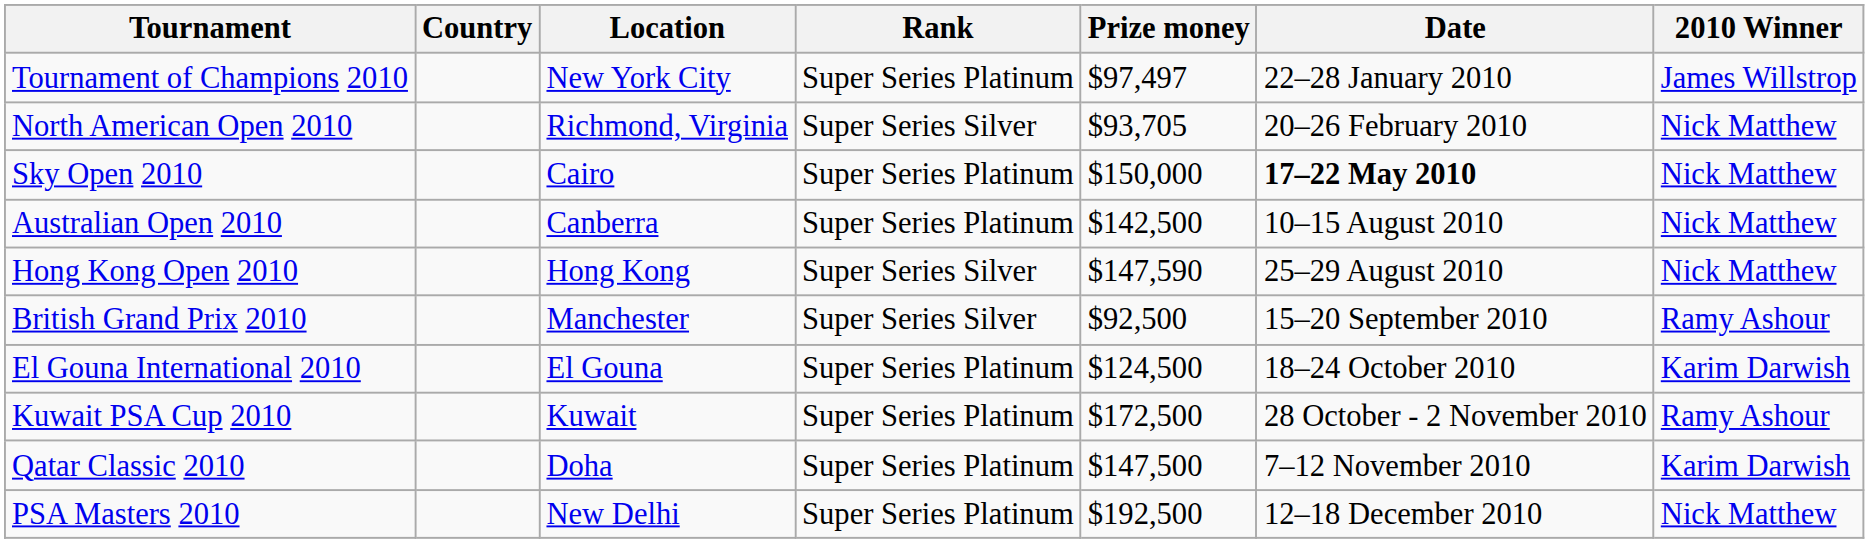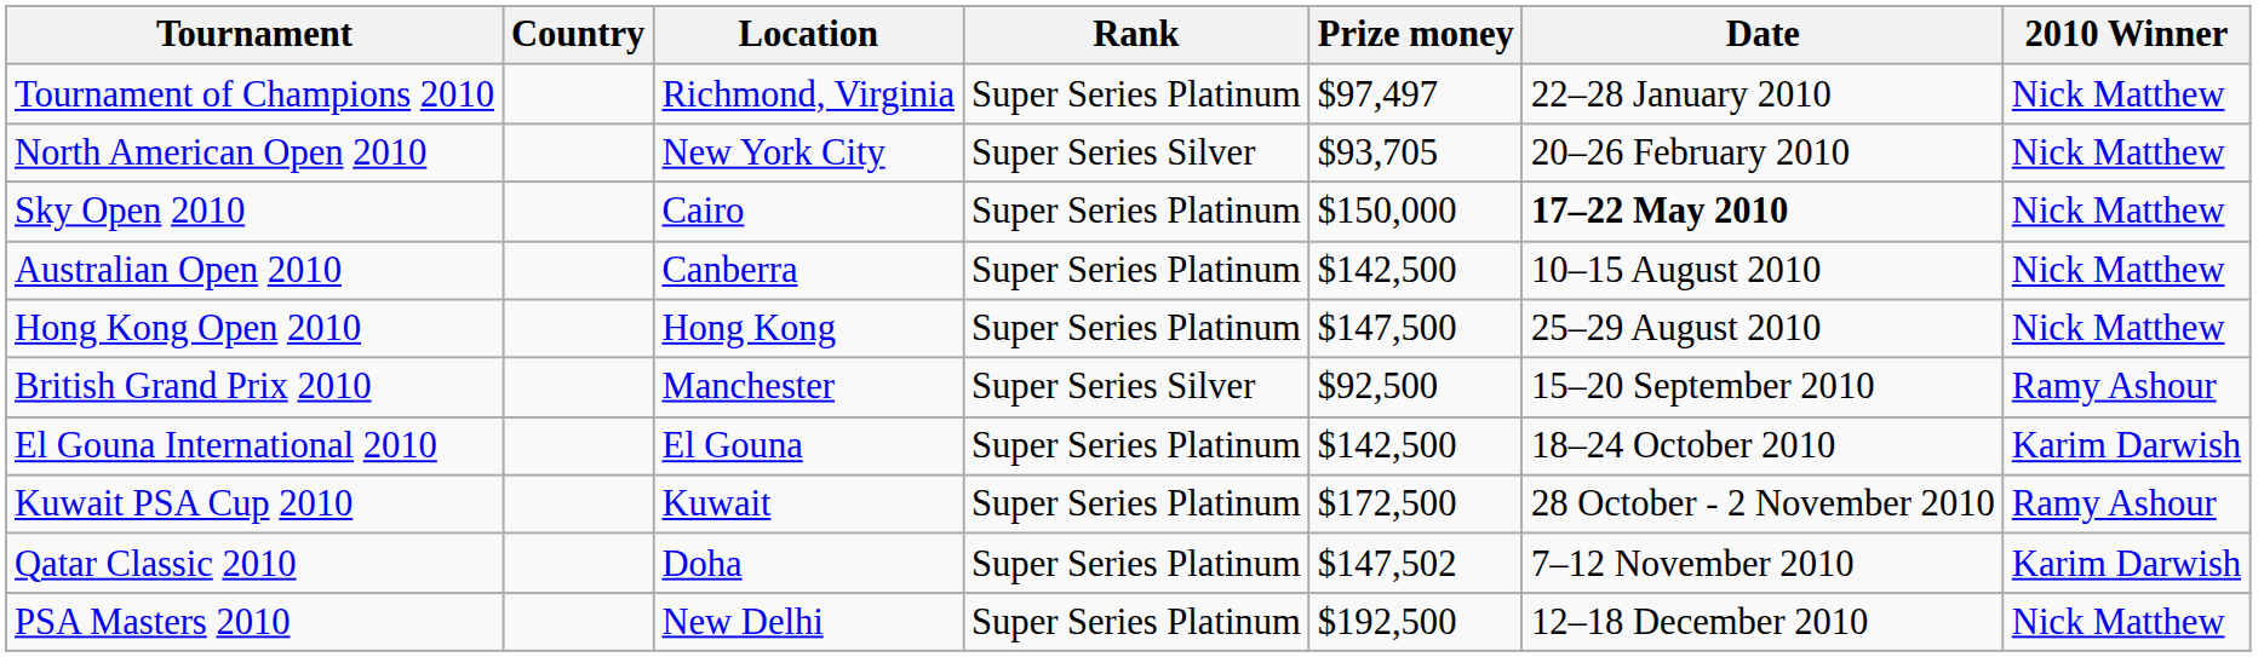Tournament of Champions 2010 | Location: New York City -> Richmond, Virginia
Tournament of Champions 2010 | 2010 Winner: James Willstrop -> Nick Matthew
North American Open 2010 | Location: Richmond, Virginia -> New York City
Hong Kong Open 2010 | Rank: Super Series Silver -> Super Series Platinum
Hong Kong Open 2010 | Prize money: $147,590 -> $147,500
El Gouna International 2010 | Prize money: $124,500 -> $142,500
Qatar Classic 2010 | Prize money: $147,500 -> $147,502
